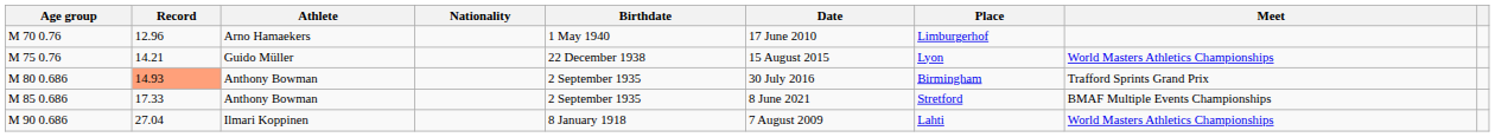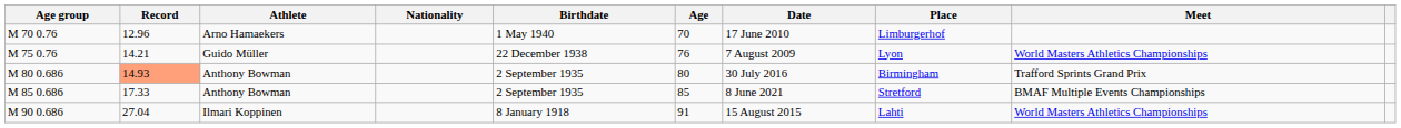+ column: Age | 70 | 76 | 80 | 85 | 91
M 75 0.76 | Date: 15 August 2015 -> 7 August 2009
M 90 0.686 | Date: 7 August 2009 -> 15 August 2015
